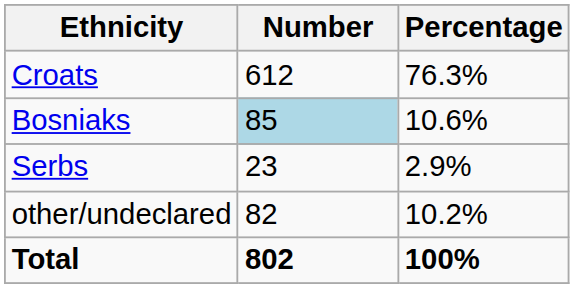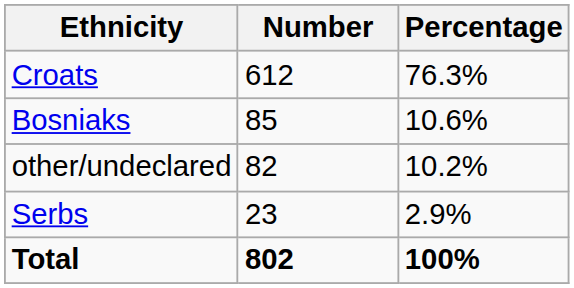Bosniaks | Number: lightblue background -> no background
rows swapped: Serbs <-> other/undeclared
